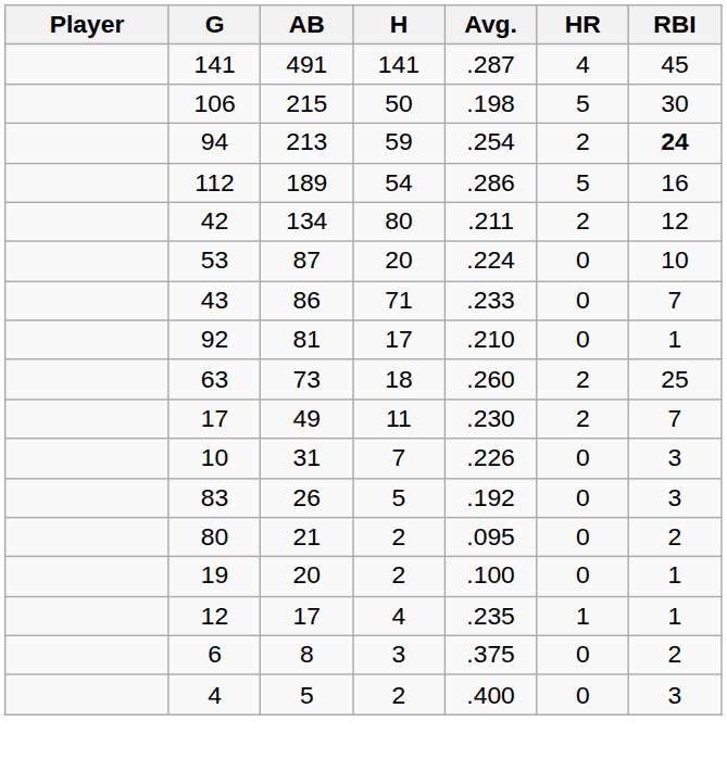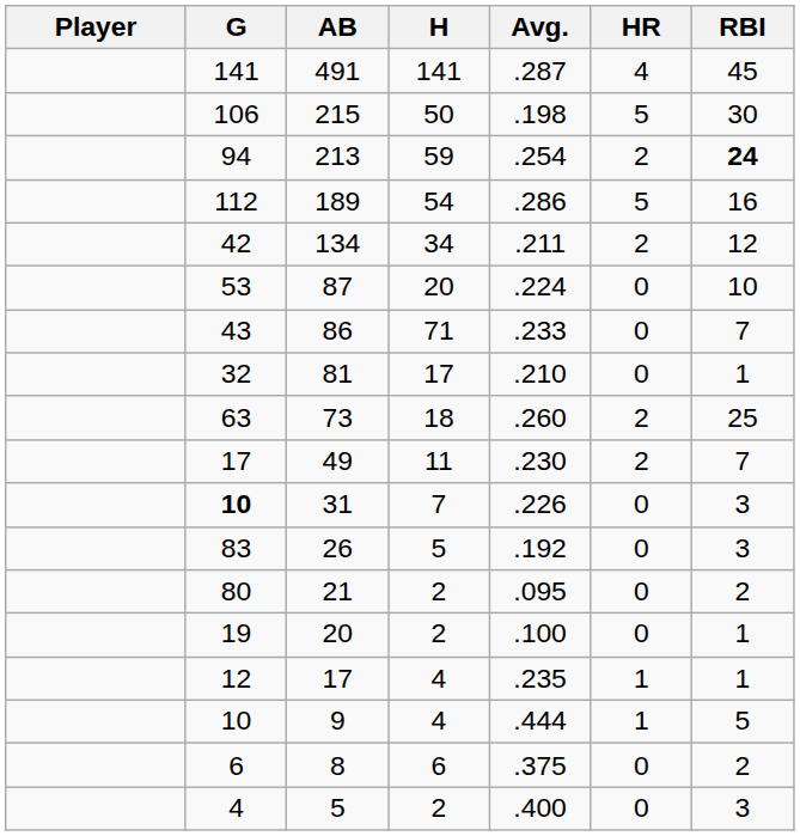134 | H: 80 -> 34
81 | G: 92 -> 32
31 | G: normal -> bold
+ row: 10 | 9 | 4 | .444 | 1 | 5
8 | H: 3 -> 6
